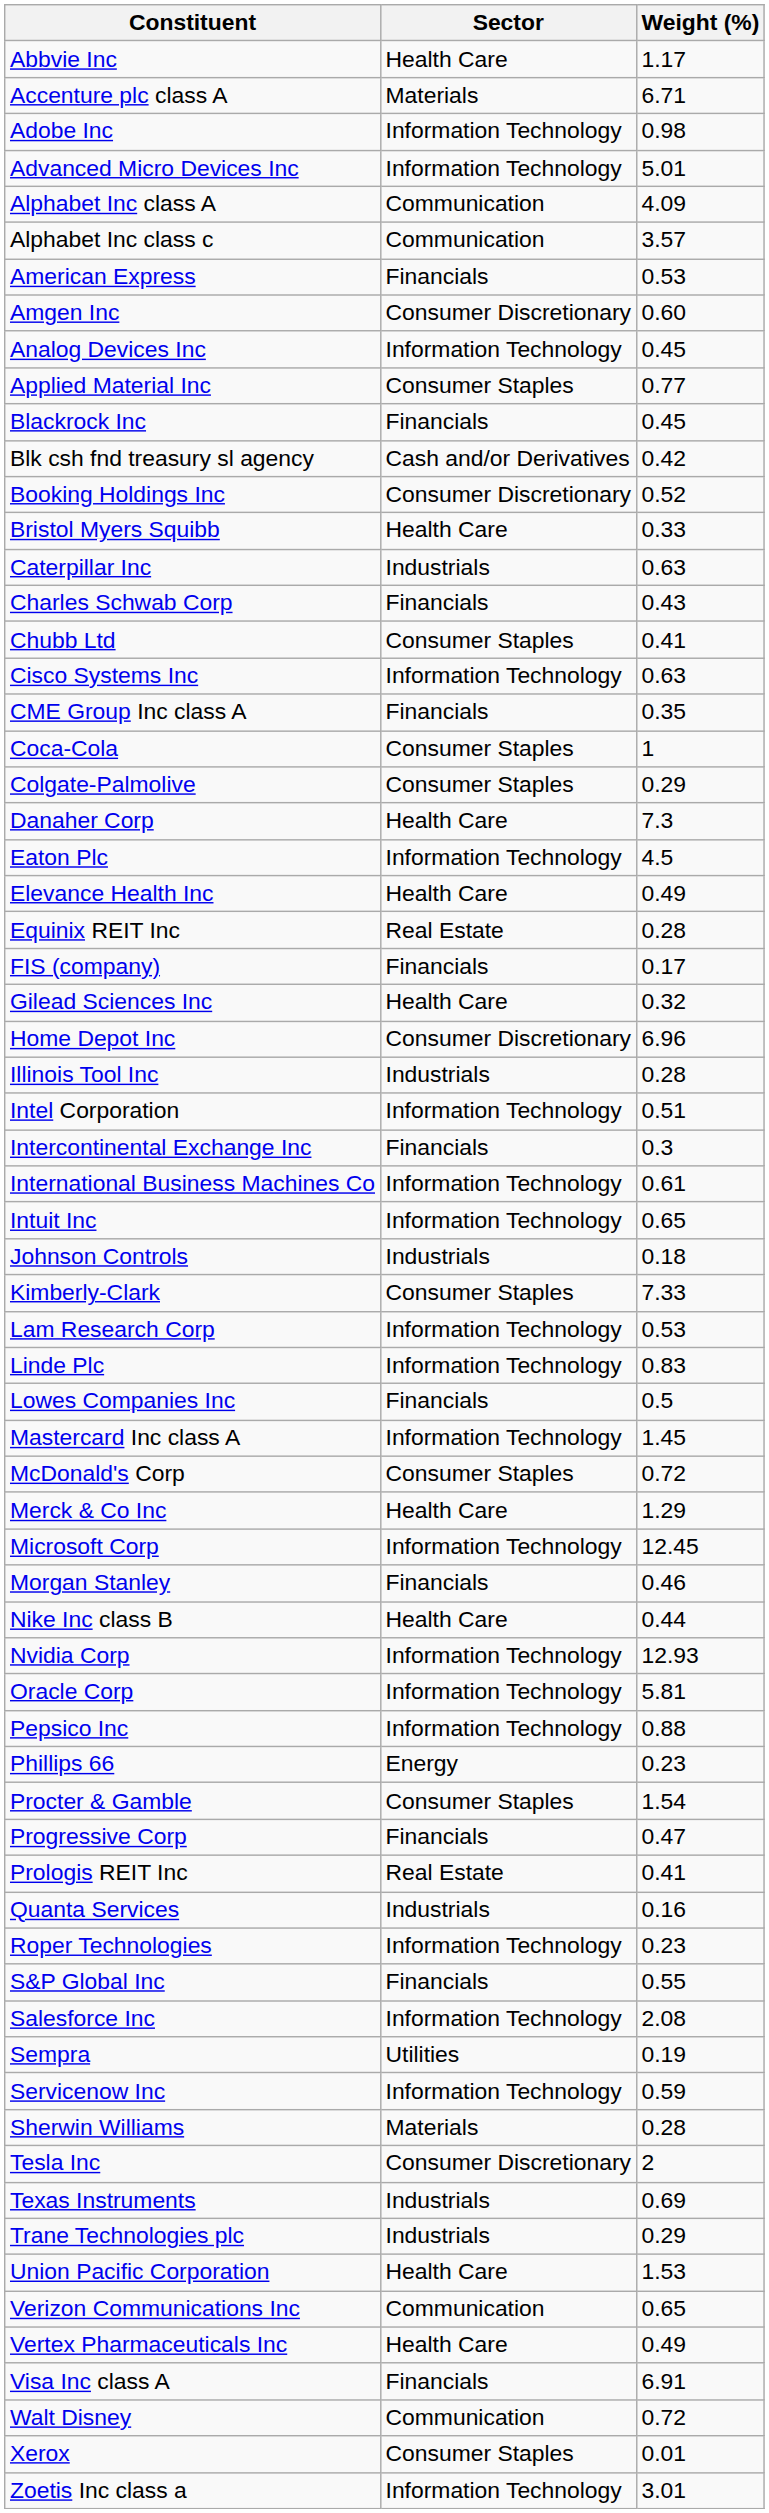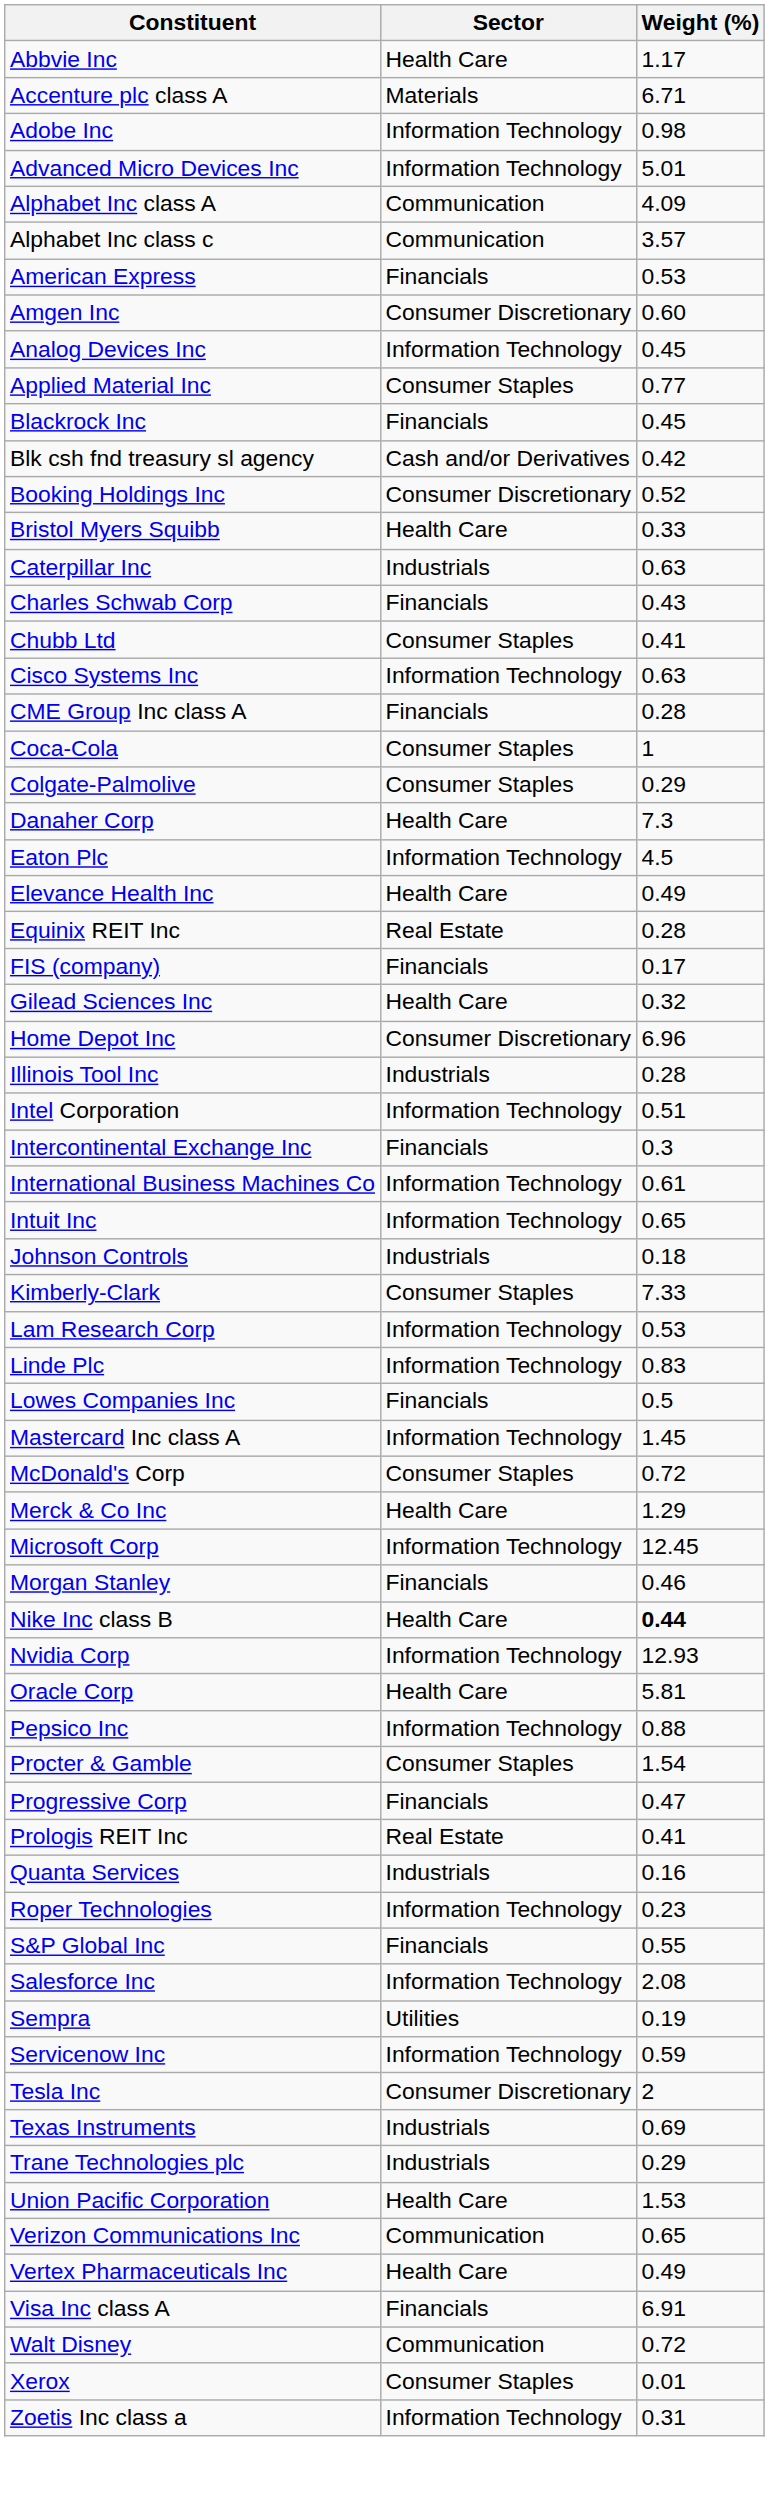CME Group Inc class A | Weight (%): 0.35 -> 0.28
Nike Inc class B | Weight (%): normal -> bold
Oracle Corp | Sector: Information Technology -> Health Care
- row: Phillips 66 | Energy | 0.23
- row: Sherwin Williams | Materials | 0.28
Zoetis Inc class a | Weight (%): 3.01 -> 0.31
